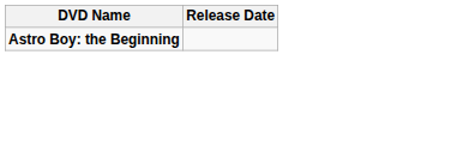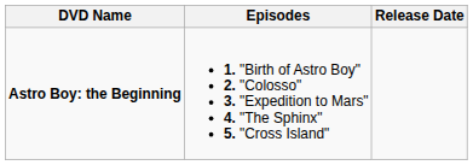+ column: Episodes | 1. "Birth of Astro Boy" 2. "Colosso" 3. "Expedition to Mars" 4. "The Sphinx" 5. "Cross Island"
